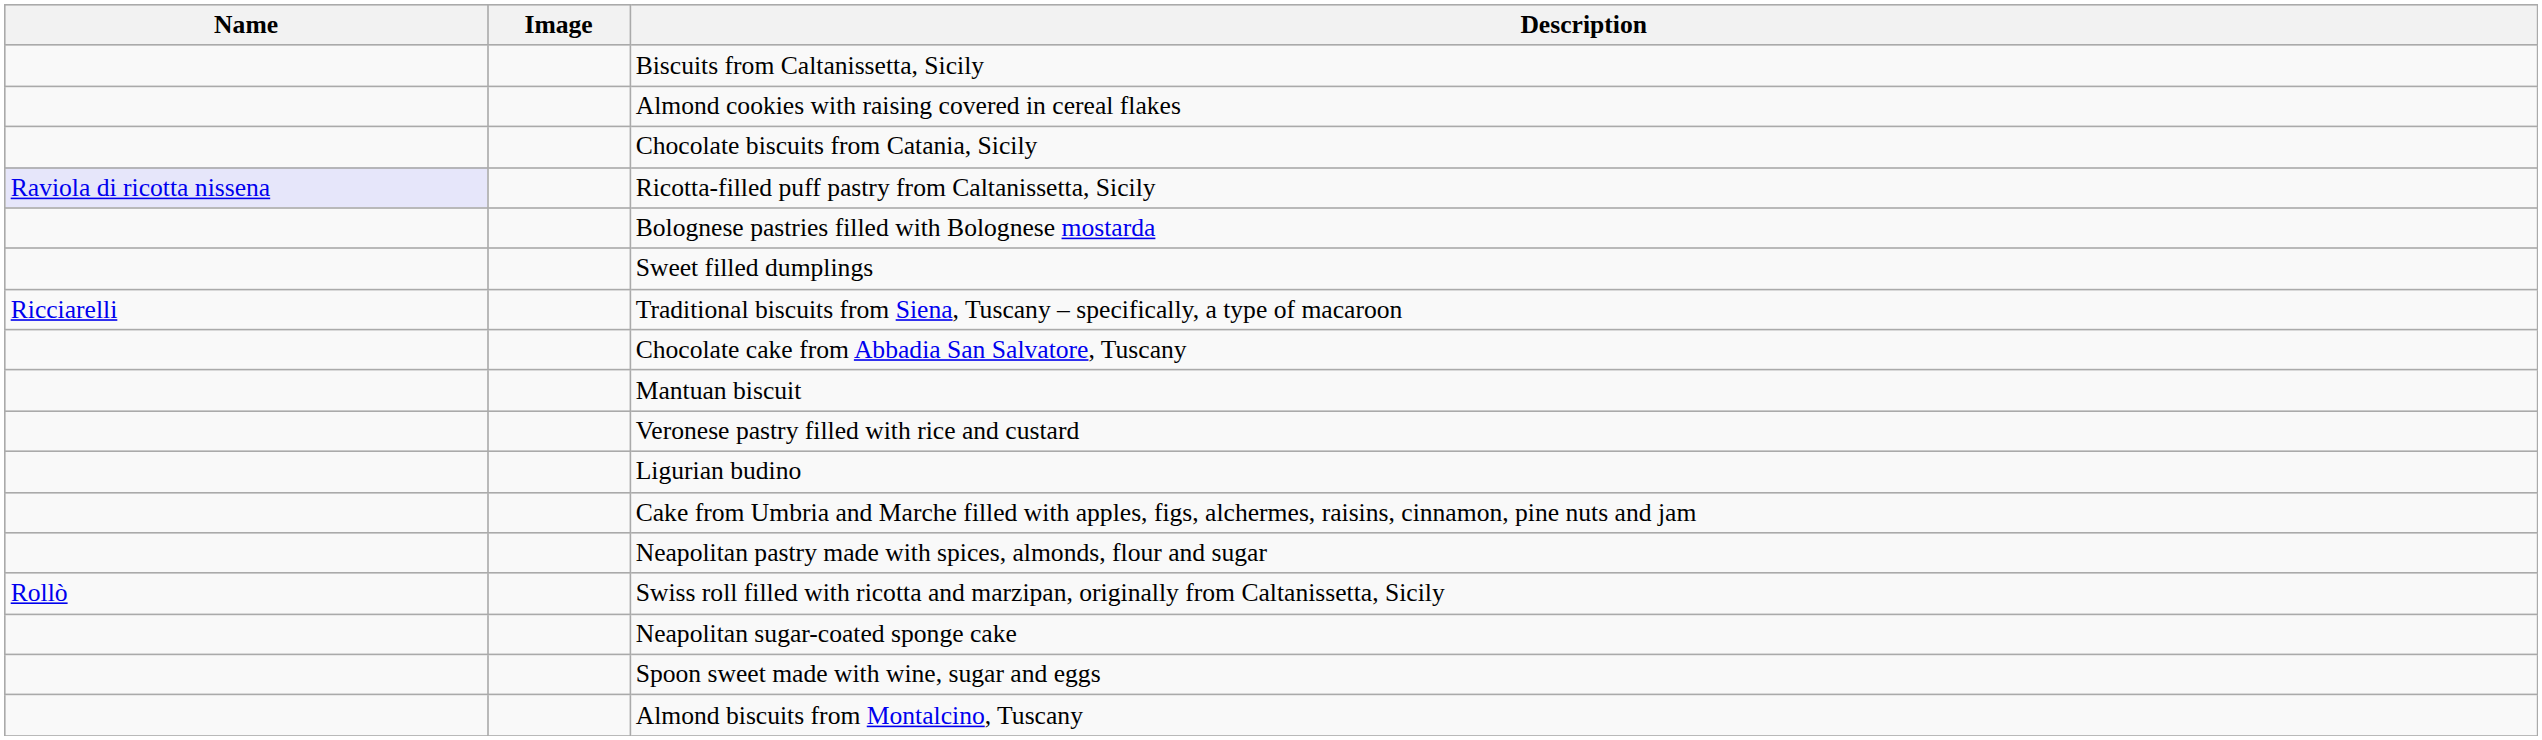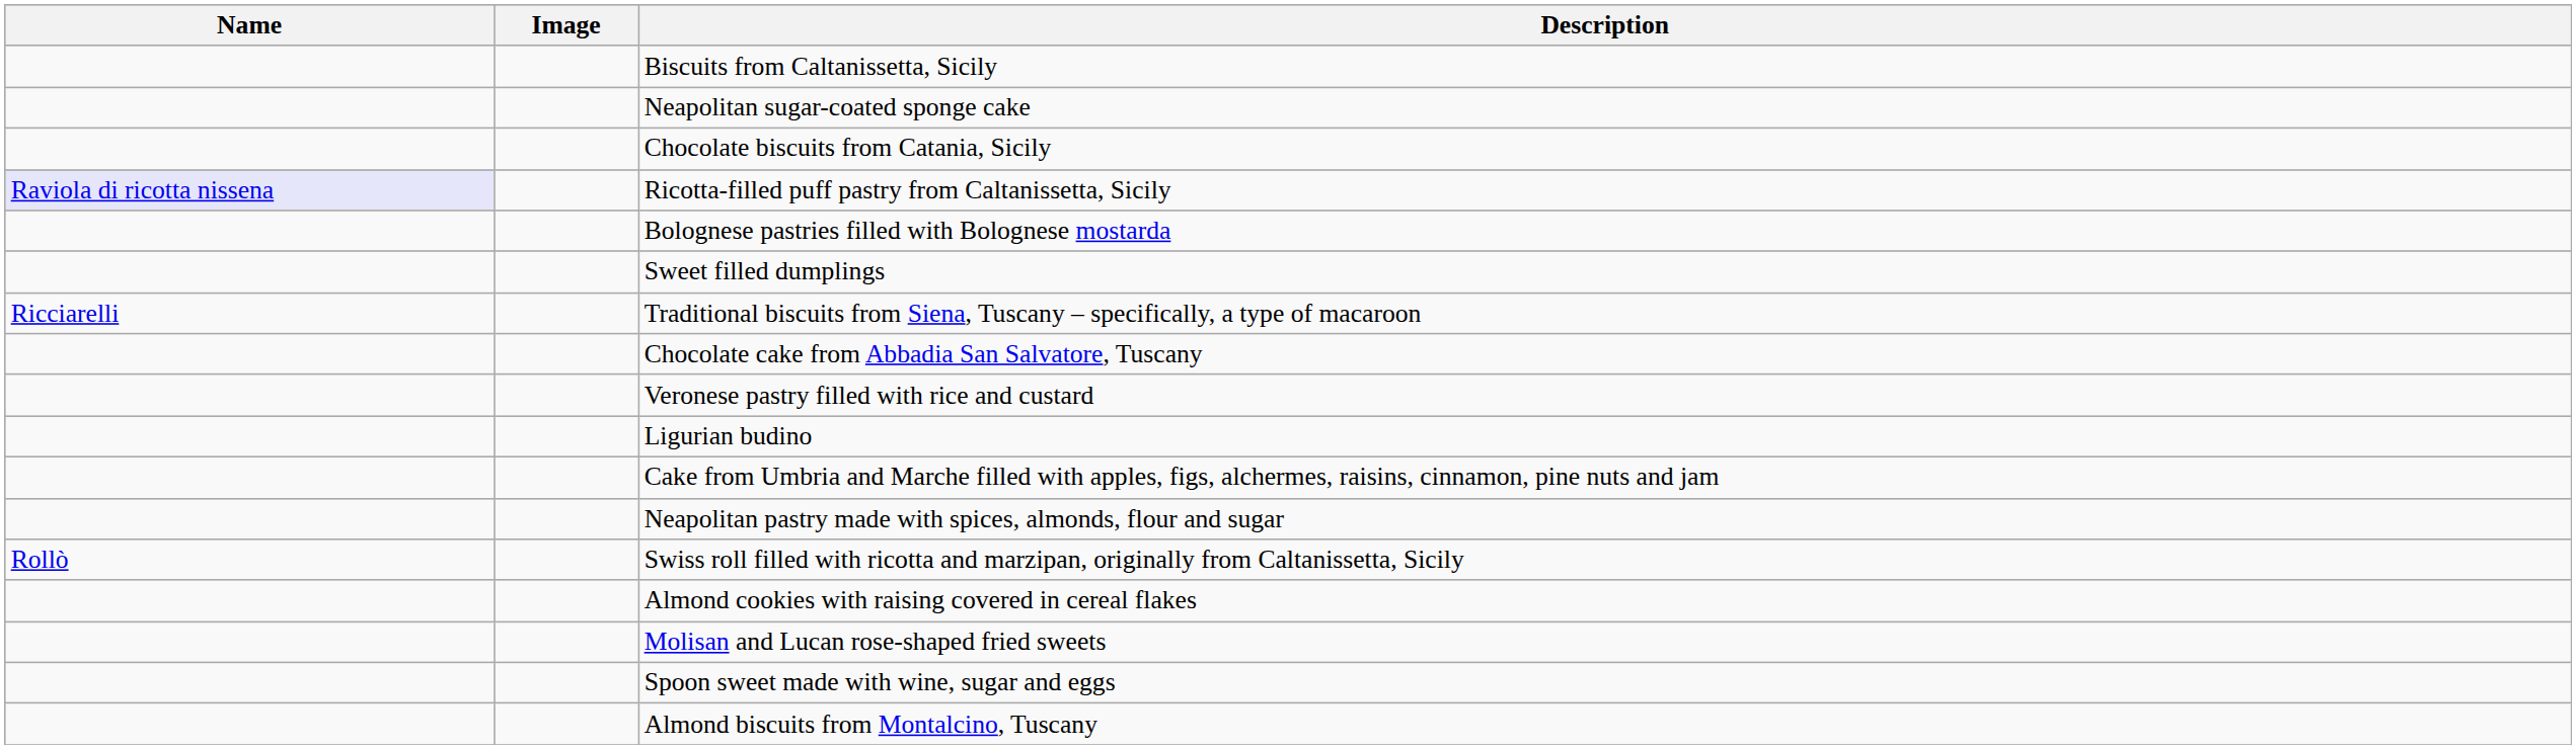rows swapped: Neapolitan sugar-coated sponge cake <-> Almond cookies with raising covered in cereal flakes
- row: Mantuan biscuit
+ row: Molisan and Lucan rose-shaped fried sweets
